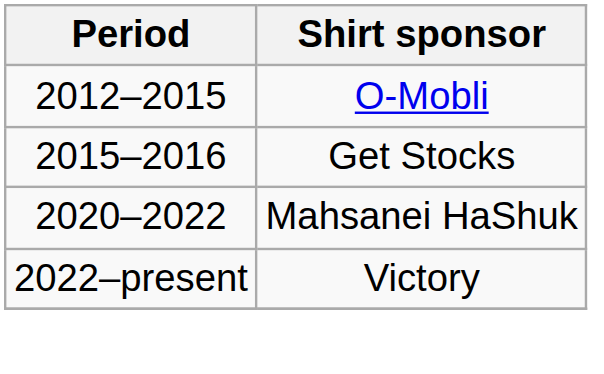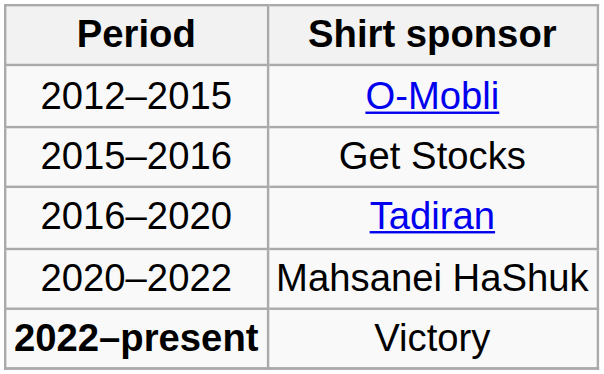+ row: 2016–2020 | Tadiran
Victory | Period: normal -> bold
